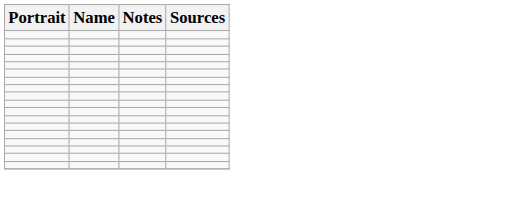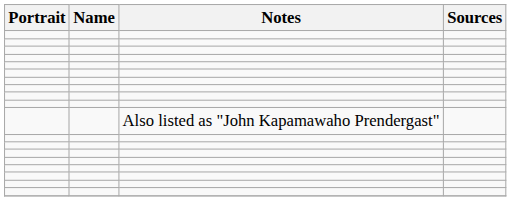+ row: Also listed as "John Kapamawaho Prendergast"
